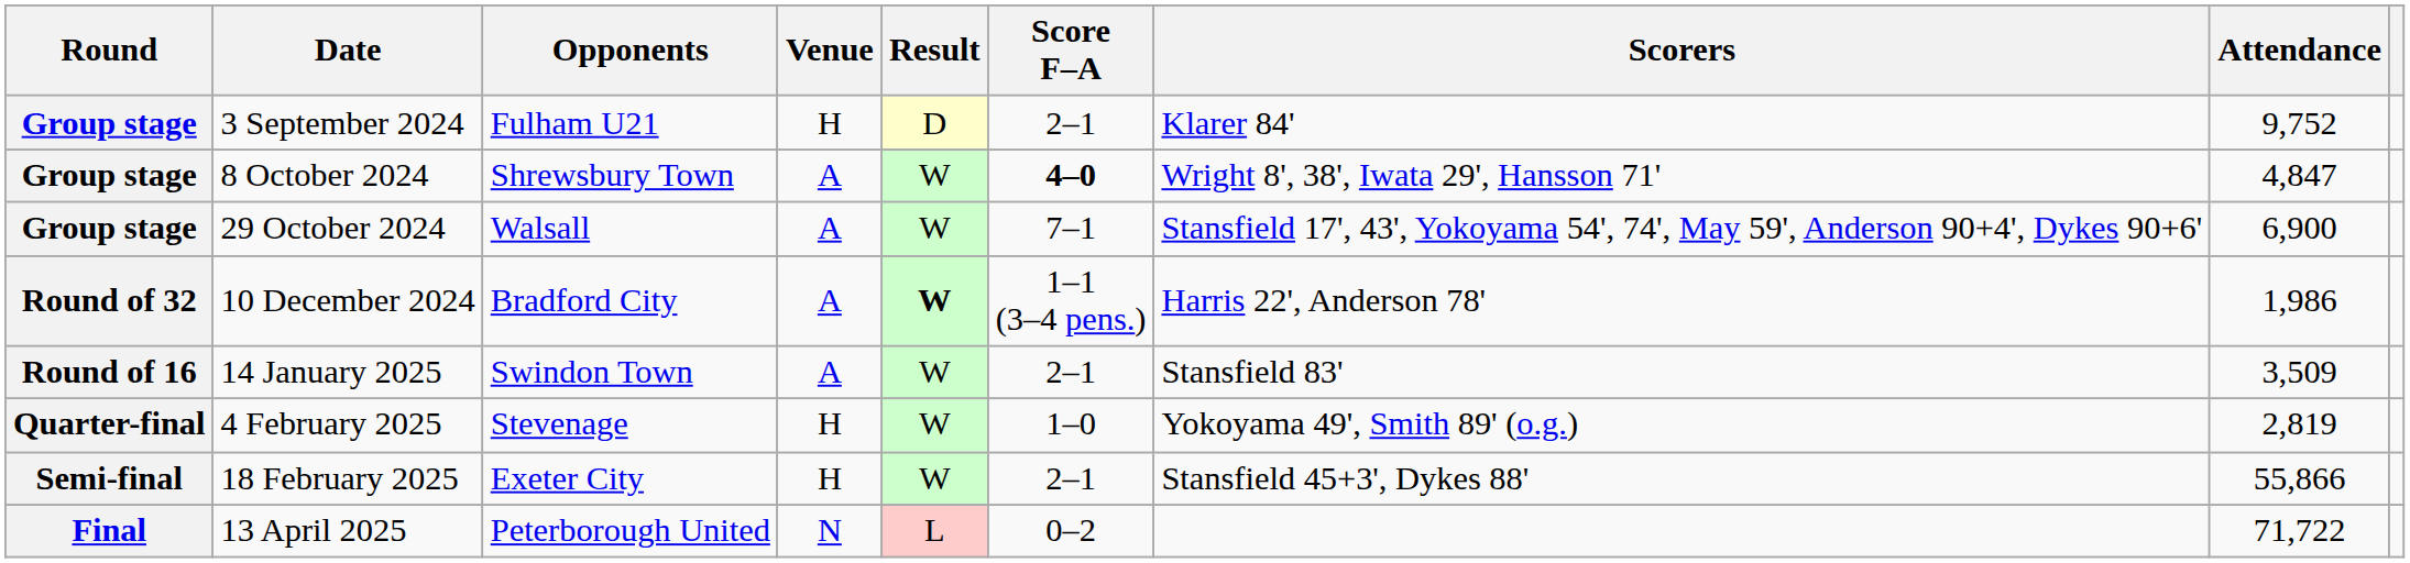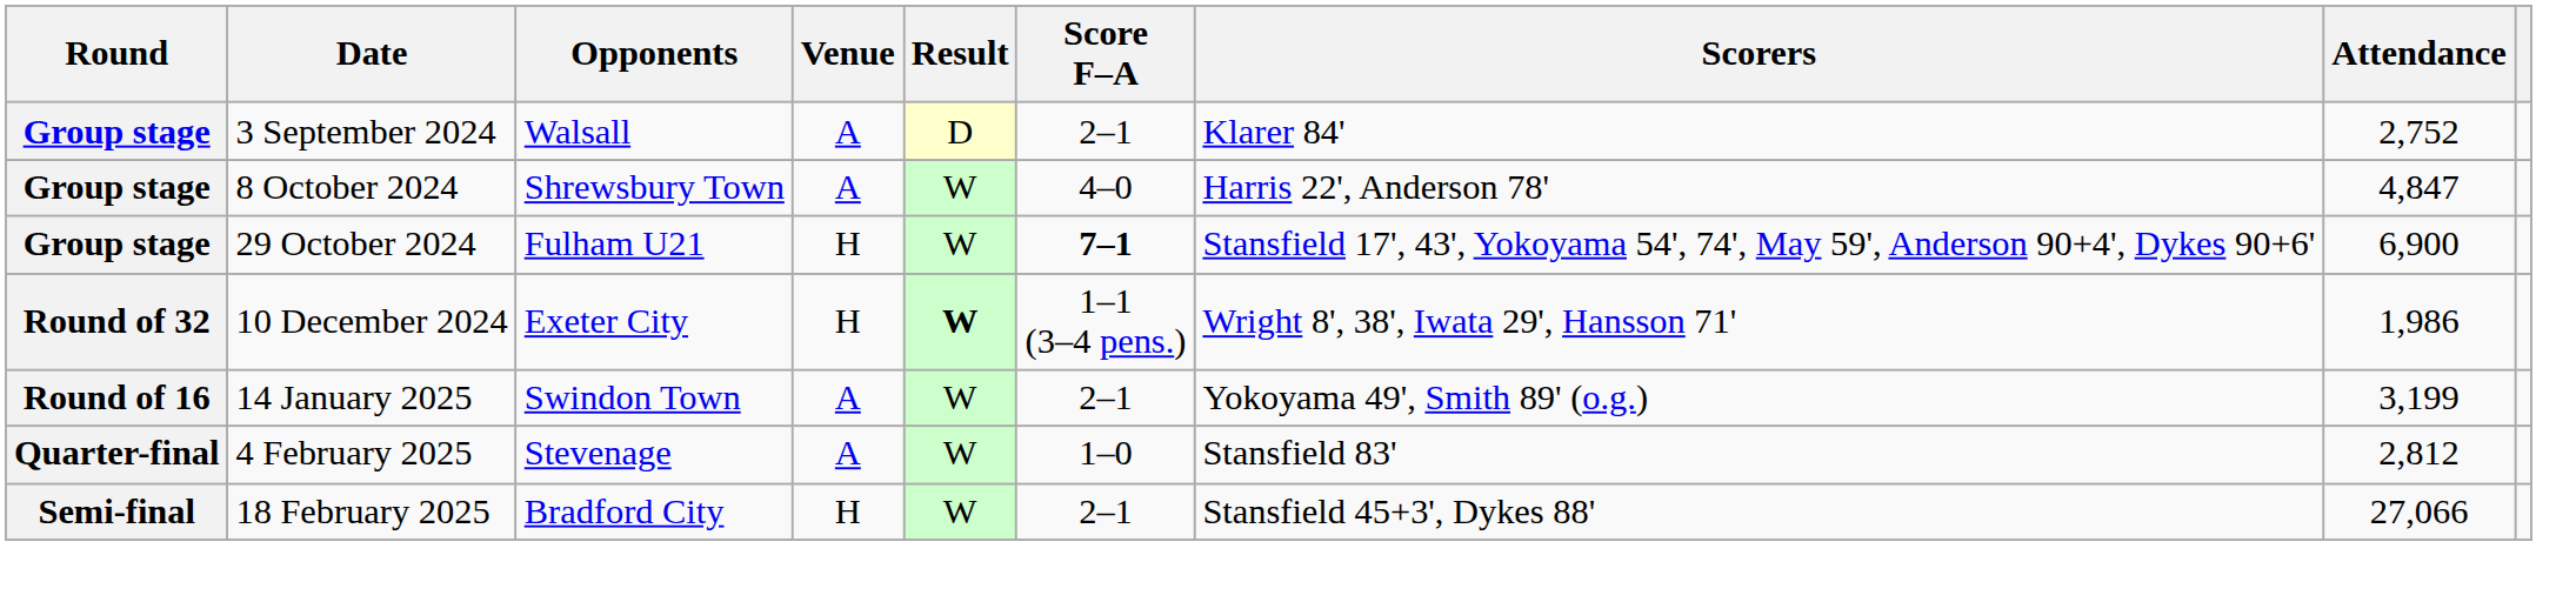3 September 2024 | Opponents: Fulham U21 -> Walsall
3 September 2024 | Venue: H -> A
3 September 2024 | Attendance: 9,752 -> 2,752
8 October 2024 | Score F–A: bold -> normal
8 October 2024 | Scorers: Wright 8', 38', Iwata 29', Hansson 71' -> Harris 22', Anderson 78'
29 October 2024 | Opponents: Walsall -> Fulham U21
29 October 2024 | Venue: A -> H
29 October 2024 | Score F–A: normal -> bold
10 December 2024 | Opponents: Bradford City -> Exeter City
10 December 2024 | Venue: A -> H
10 December 2024 | Scorers: Harris 22', Anderson 78' -> Wright 8', 38', Iwata 29', Hansson 71'
14 January 2025 | Scorers: Stansfield 83' -> Yokoyama 49', Smith 89' (o.g.)
14 January 2025 | Attendance: 3,509 -> 3,199
4 February 2025 | Venue: H -> A
4 February 2025 | Scorers: Yokoyama 49', Smith 89' (o.g.) -> Stansfield 83'
4 February 2025 | Attendance: 2,819 -> 2,812
18 February 2025 | Opponents: Exeter City -> Bradford City
18 February 2025 | Attendance: 55,866 -> 27,066
- row: Final | 13 April 2025 | Peterborough United | N | L | 0–2 | 71,722
